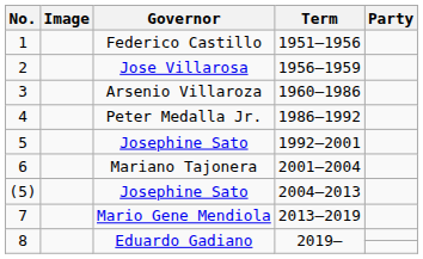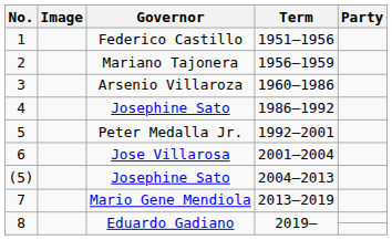2 | Governor: Jose Villarosa -> Mariano Tajonera
4 | Governor: Peter Medalla Jr. -> Josephine Sato
5 | Governor: Josephine Sato -> Peter Medalla Jr.
6 | Governor: Mariano Tajonera -> Jose Villarosa
